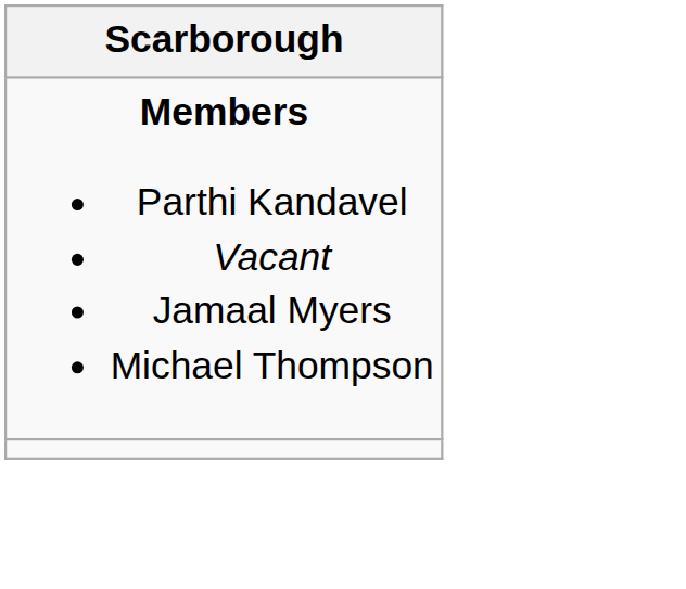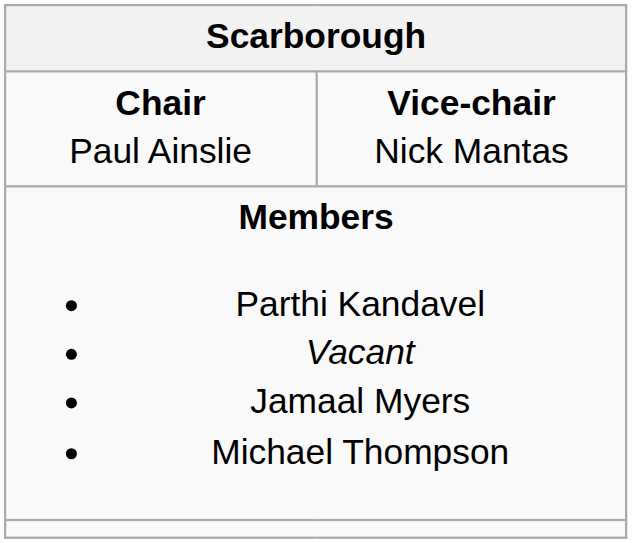+ row: Chair Paul Ainslie | Vice-chair Nick Mantas
